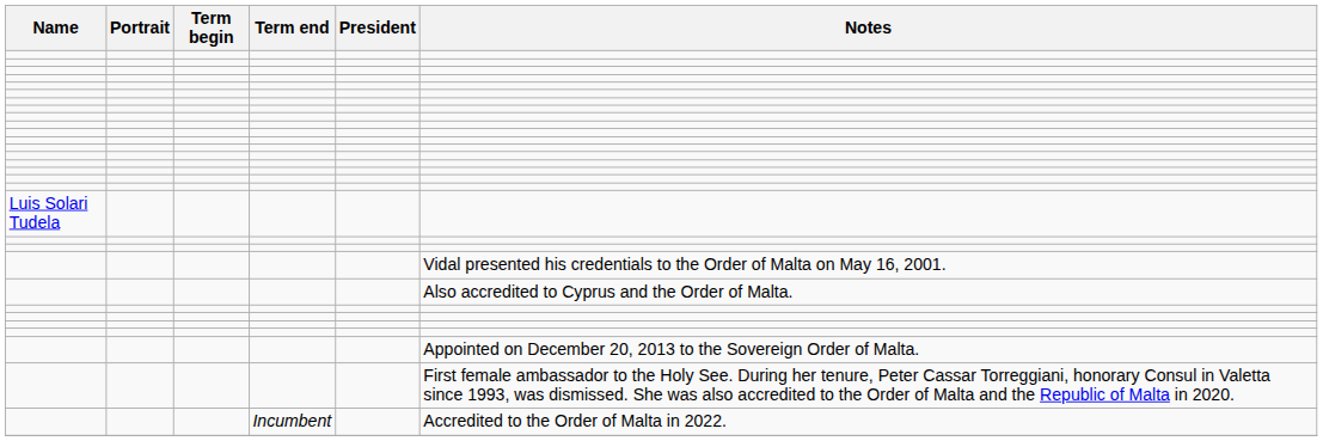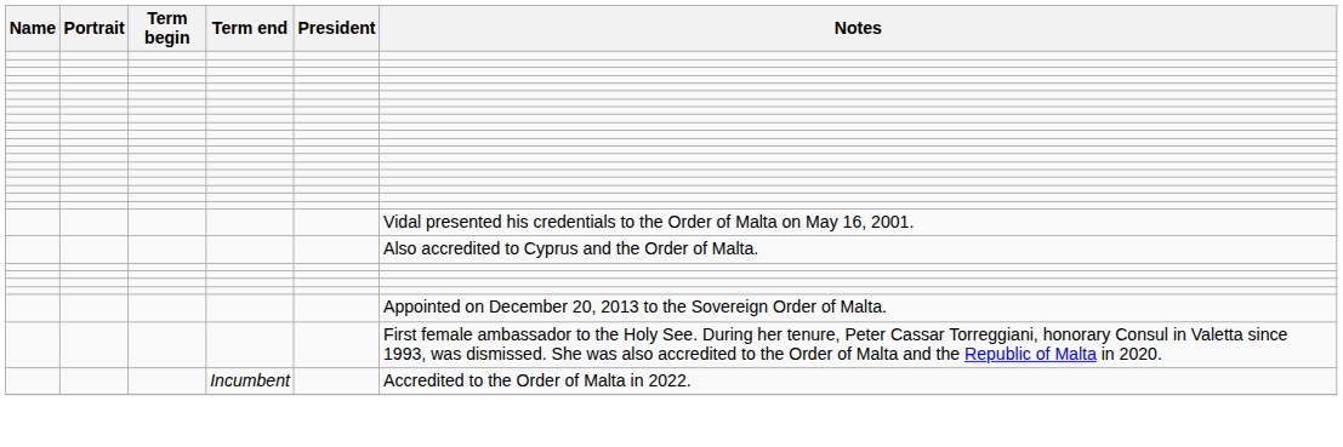- row: Luis Solari Tudela
